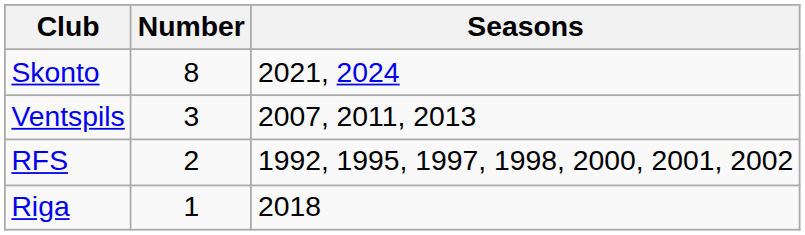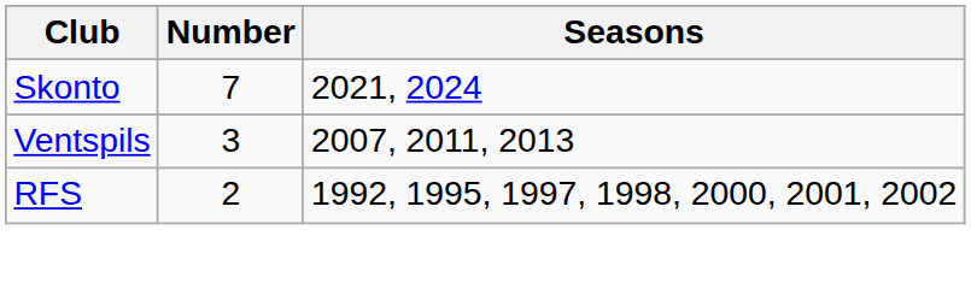Skonto | Number: 8 -> 7
- row: Riga | 1 | 2018
